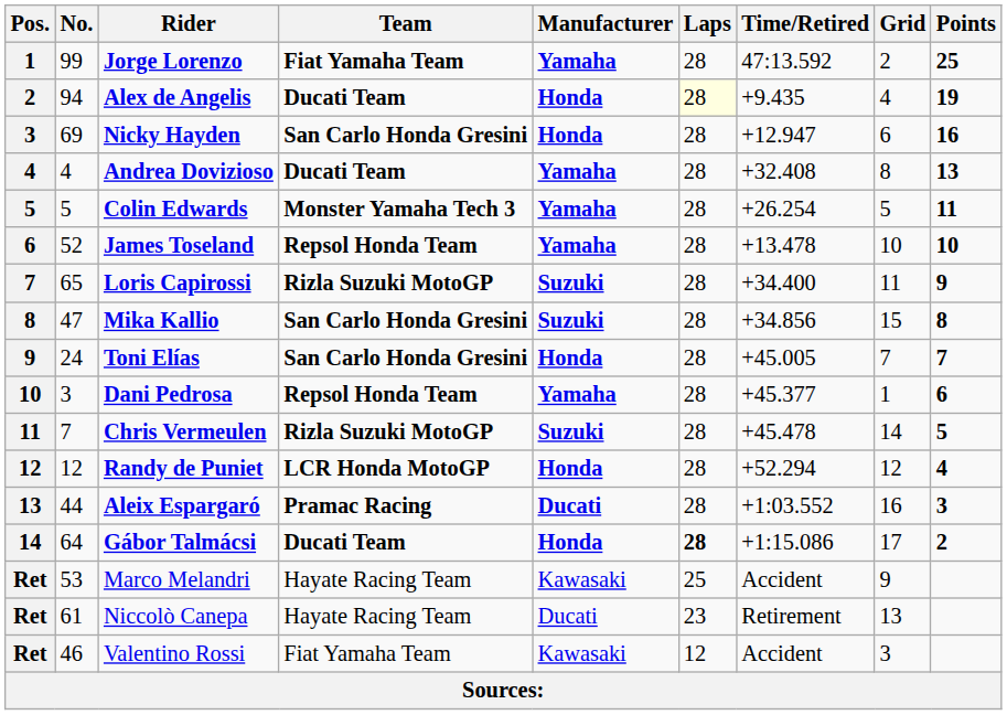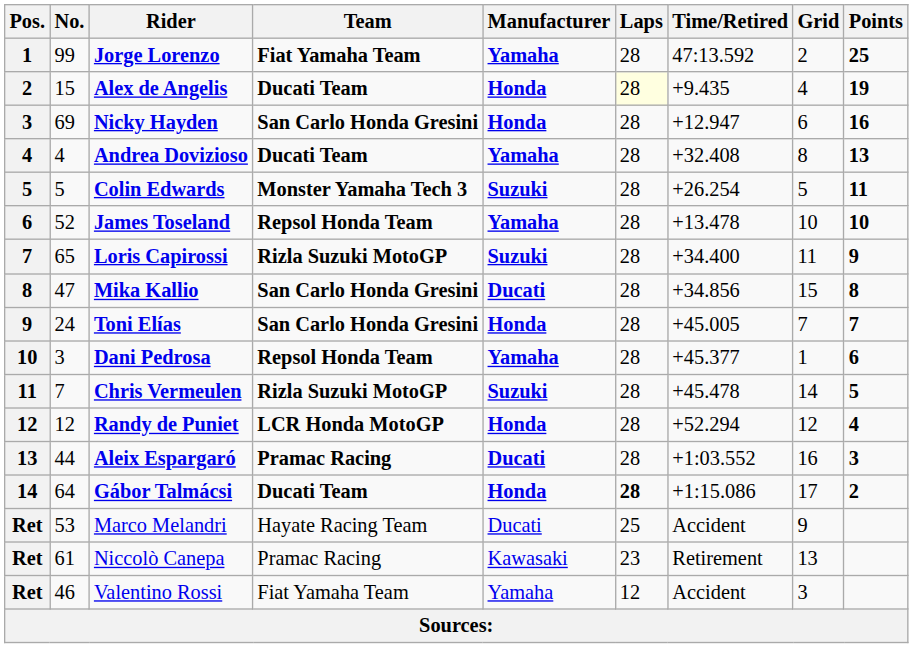Alex de Angelis | No.: 94 -> 15
Colin Edwards | Manufacturer: Yamaha -> Suzuki
Mika Kallio | Manufacturer: Suzuki -> Ducati
Marco Melandri | Manufacturer: Kawasaki -> Ducati
Niccolò Canepa | Team: Hayate Racing Team -> Pramac Racing
Niccolò Canepa | Manufacturer: Ducati -> Kawasaki
Valentino Rossi | Manufacturer: Kawasaki -> Yamaha
